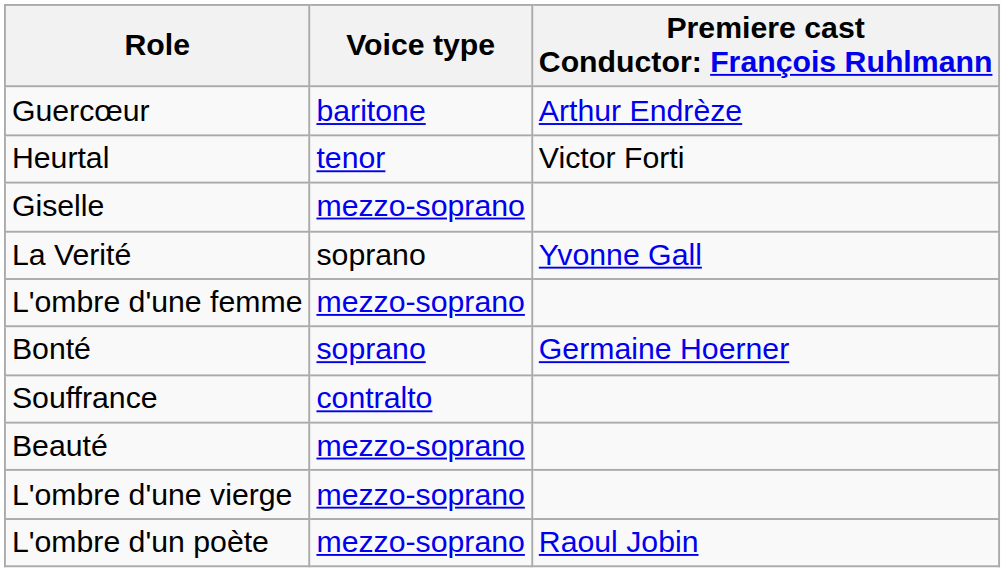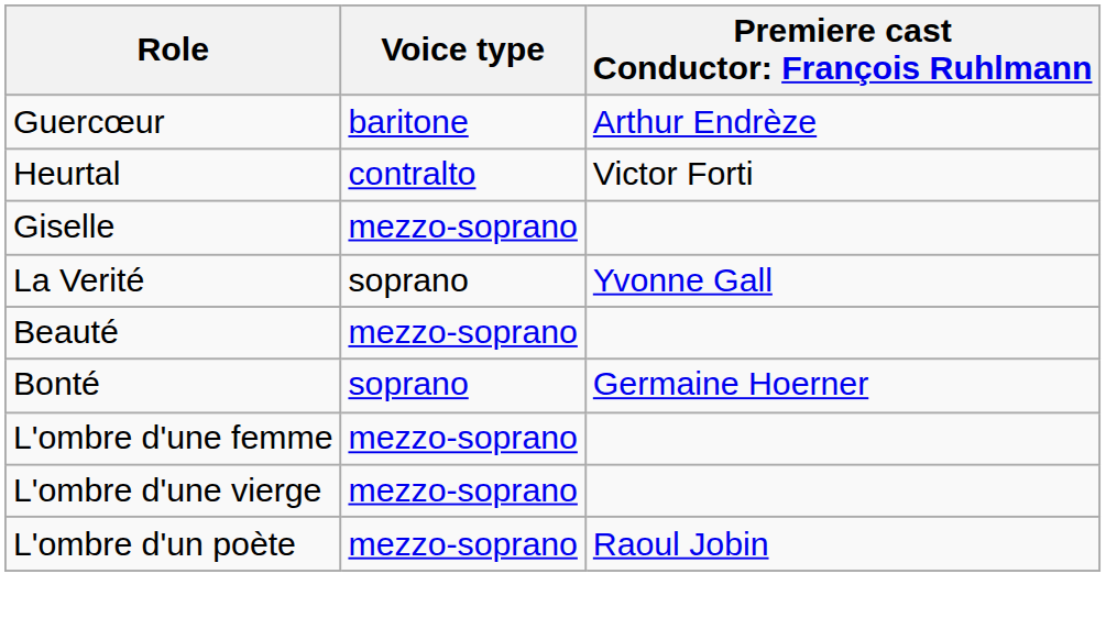Heurtal | Voice type: tenor -> contralto
rows swapped: Beauté <-> L'ombre d'une femme
- row: Souffrance | contralto
